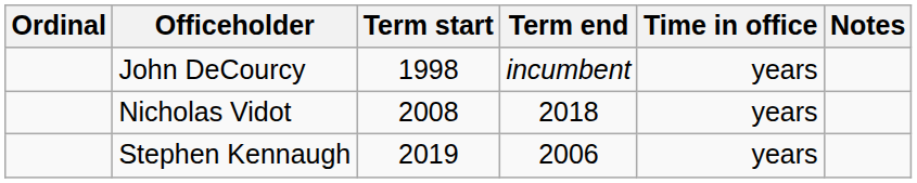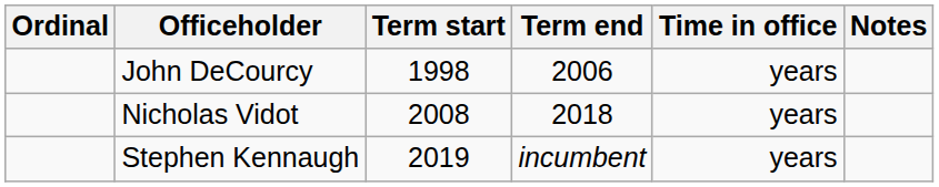John DeCourcy | Term end: incumbent -> 2006
Stephen Kennaugh | Term end: 2006 -> incumbent
